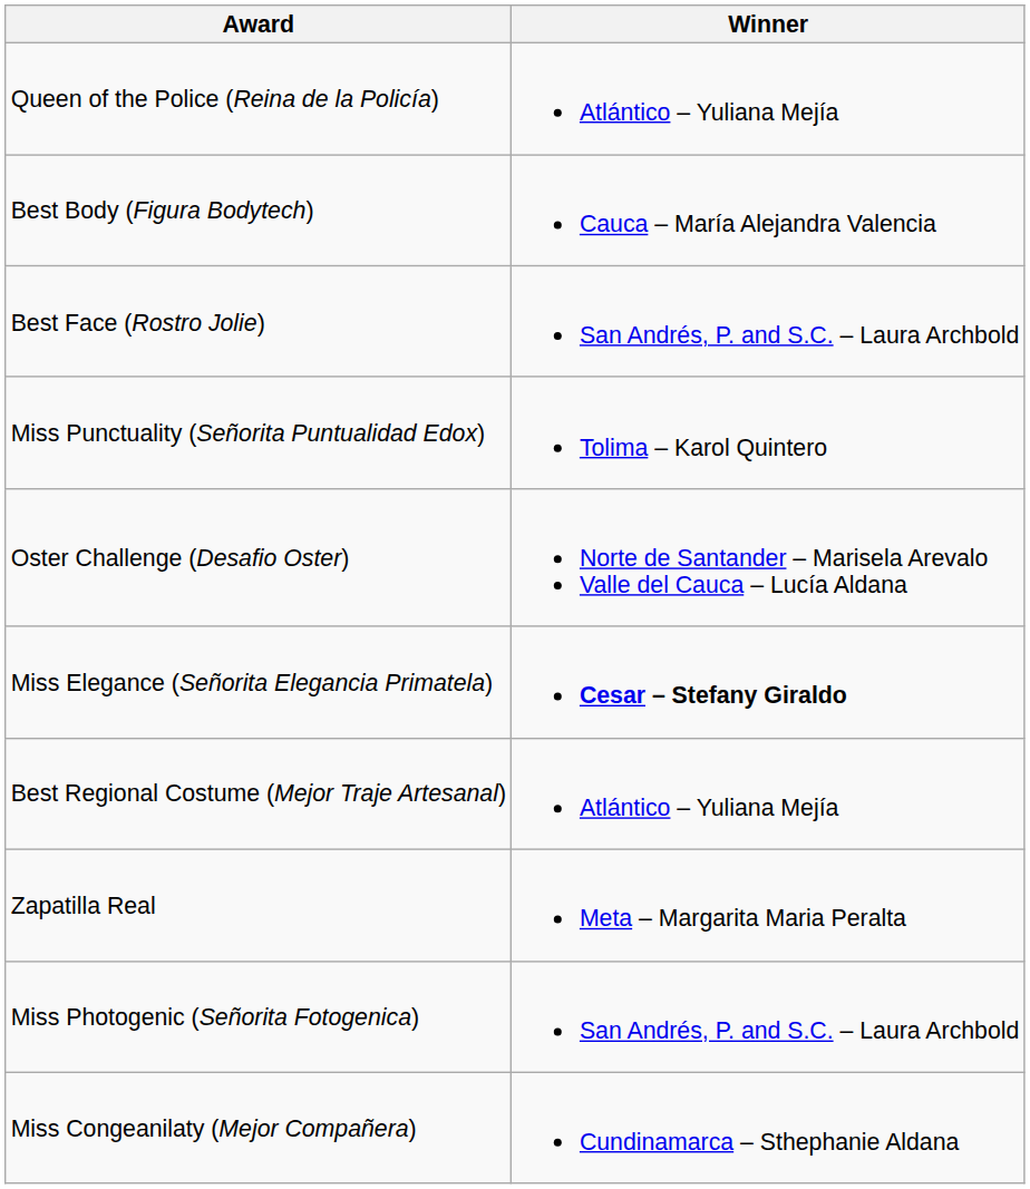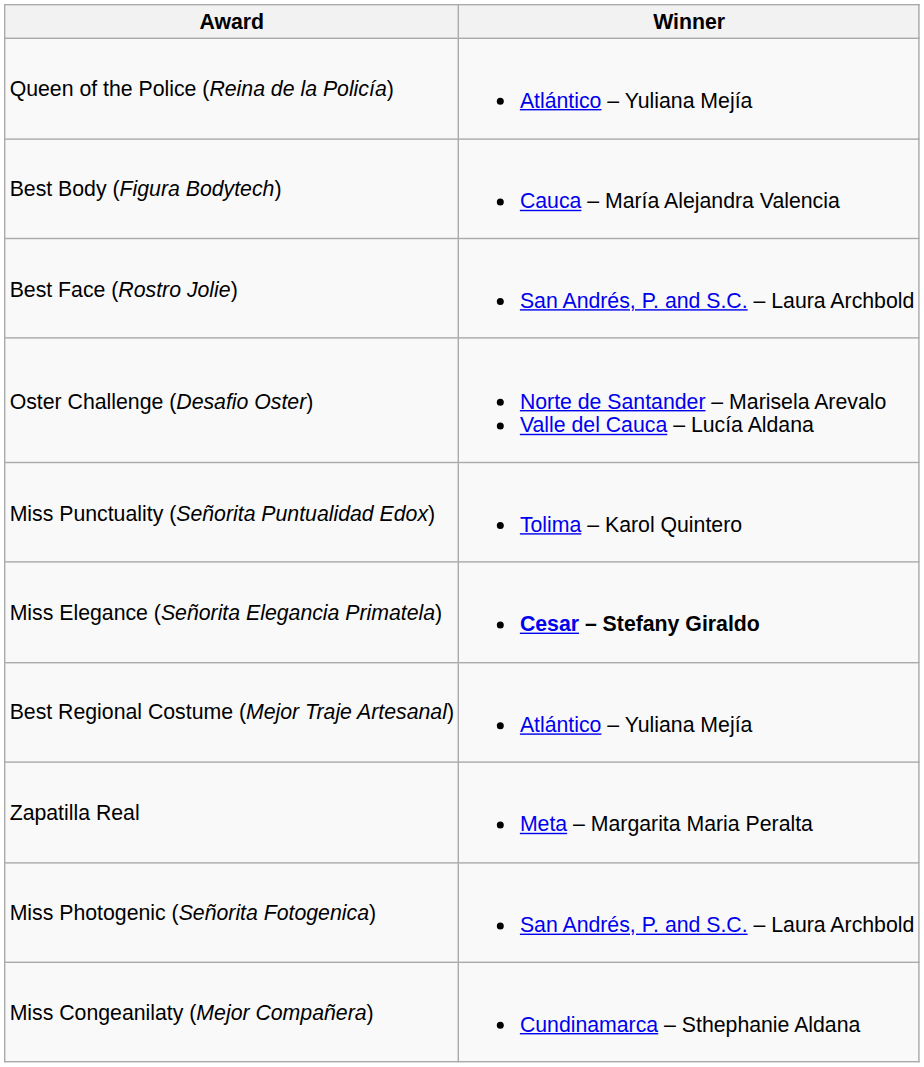rows swapped: Oster Challenge (Desafio Oster) <-> Miss Punctuality (Señorita Puntualidad Edox)
